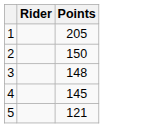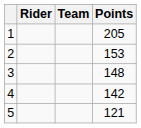+ column: Team
2 | Points: 150 -> 153
4 | Points: 145 -> 142
